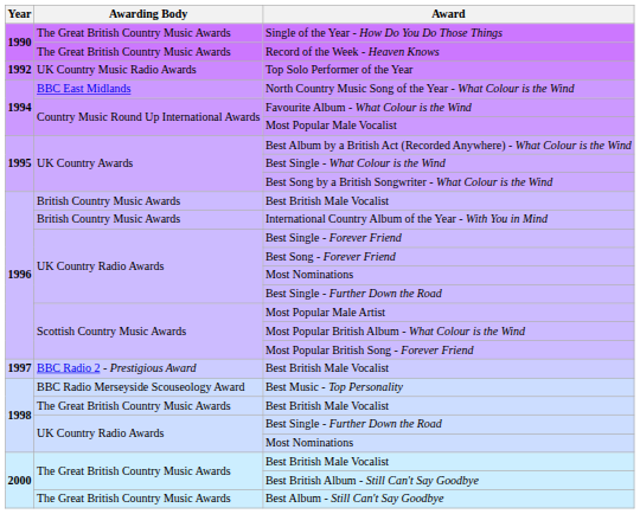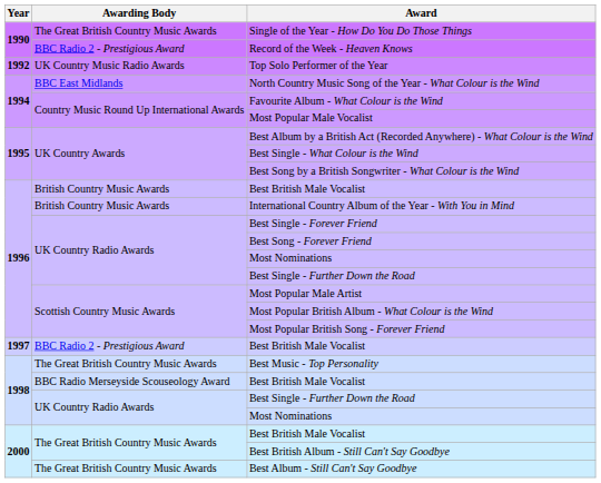Record of the Week - Heaven Knows | Awarding Body: The Great British Country Music Awards -> BBC Radio 2 - Prestigious Award
Best Music - Top Personality | Awarding Body: BBC Radio Merseyside Scouseology Award -> The Great British Country Music Awards
1998 / Best British Male Vocalist | Awarding Body: The Great British Country Music Awards -> BBC Radio Merseyside Scouseology Award
